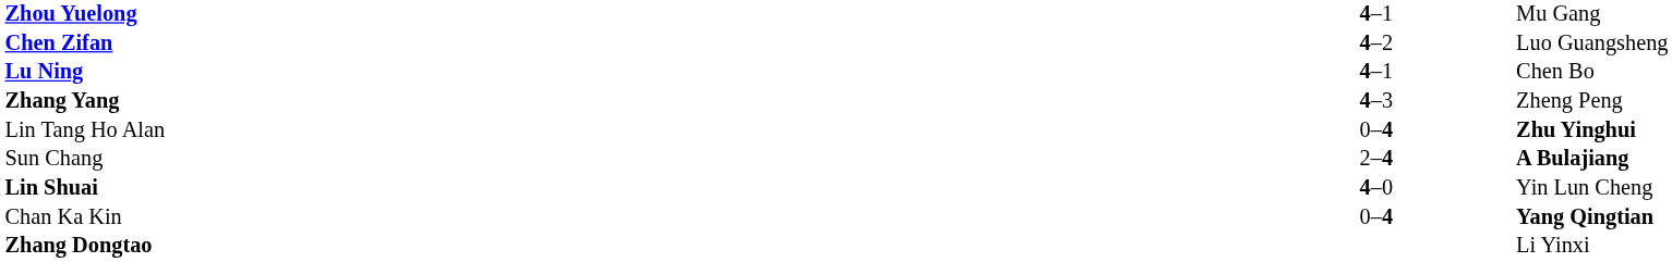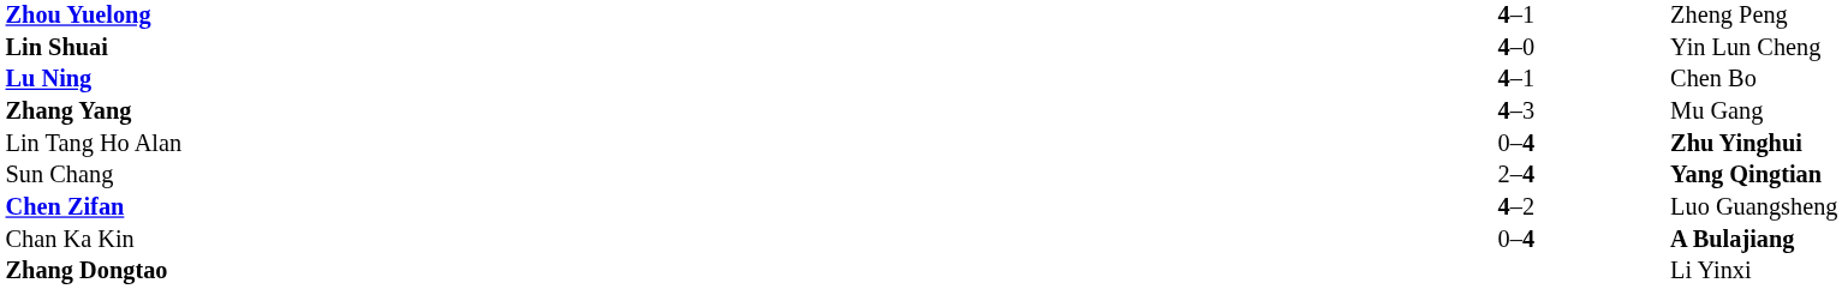Zhou Yuelong | column 3: Mu Gang -> Zheng Peng
rows swapped: Chen Zifan <-> Lin Shuai
Zhang Yang | column 3: Zheng Peng -> Mu Gang
Sun Chang | column 3: A Bulajiang -> Yang Qingtian
Chan Ka Kin | column 3: Yang Qingtian -> A Bulajiang
